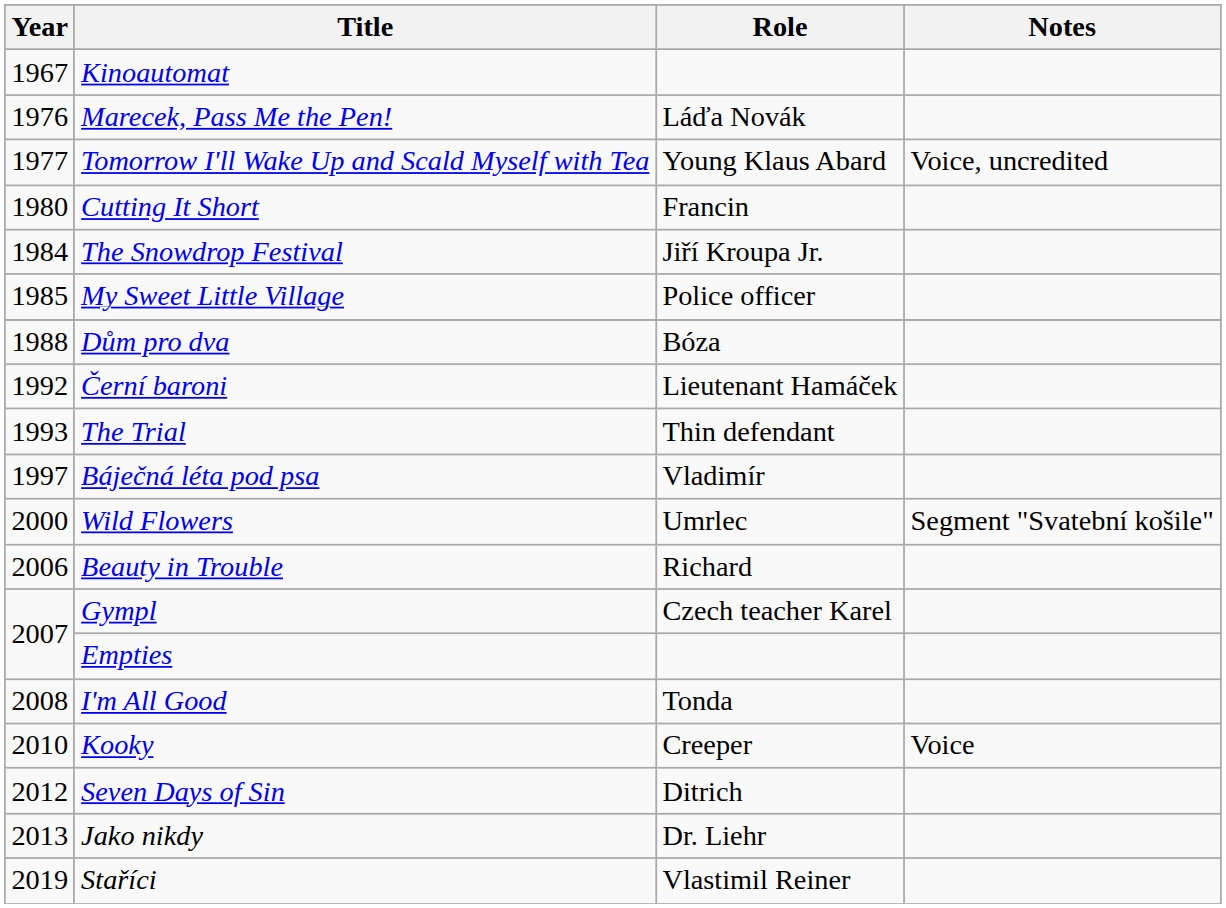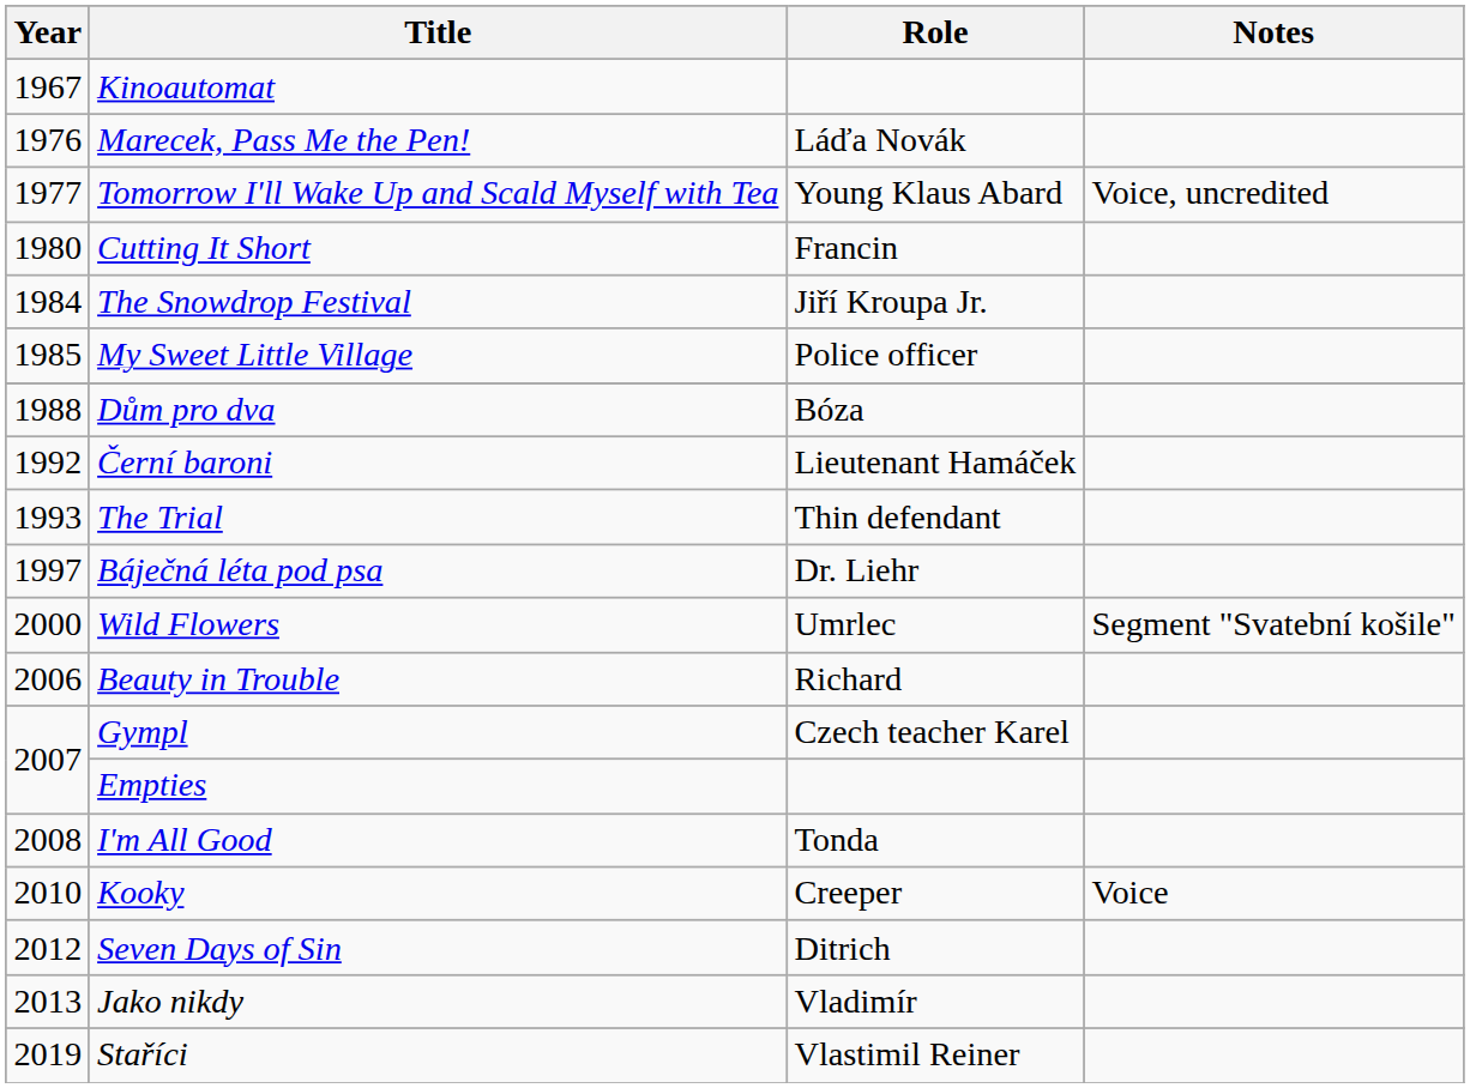Báječná léta pod psa | Role: Vladimír -> Dr. Liehr
Jako nikdy | Role: Dr. Liehr -> Vladimír
